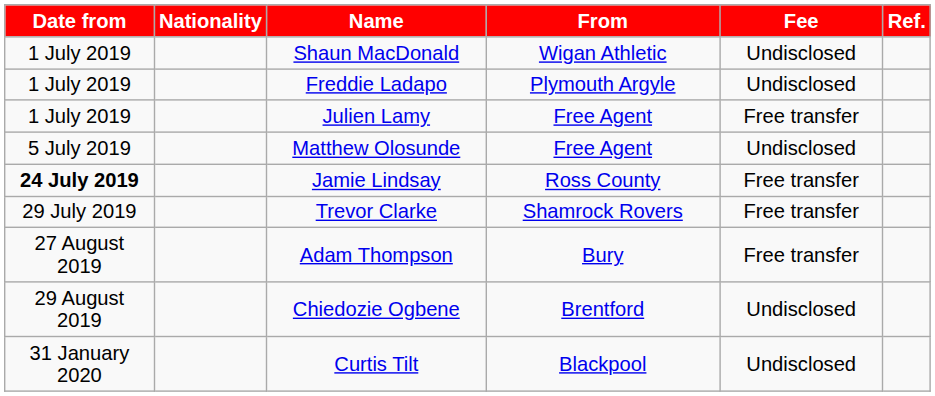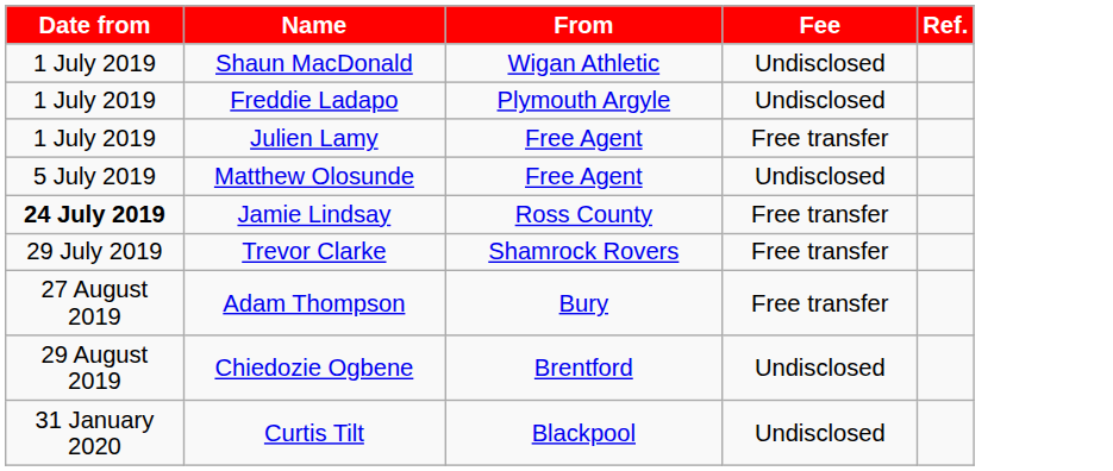- column: Nationality
